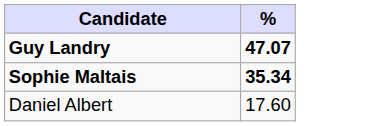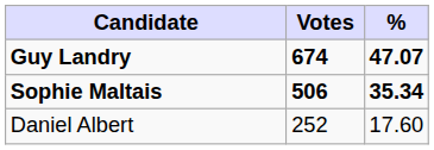+ column: Votes | 674 | 506 | 252
